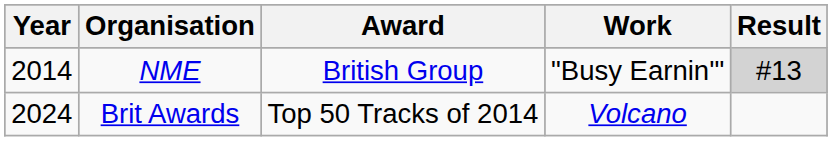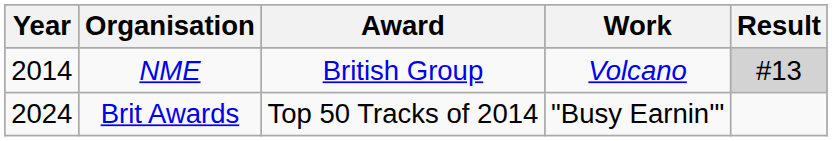NME | Work: "Busy Earnin'" -> Volcano
Brit Awards | Work: Volcano -> "Busy Earnin'"
